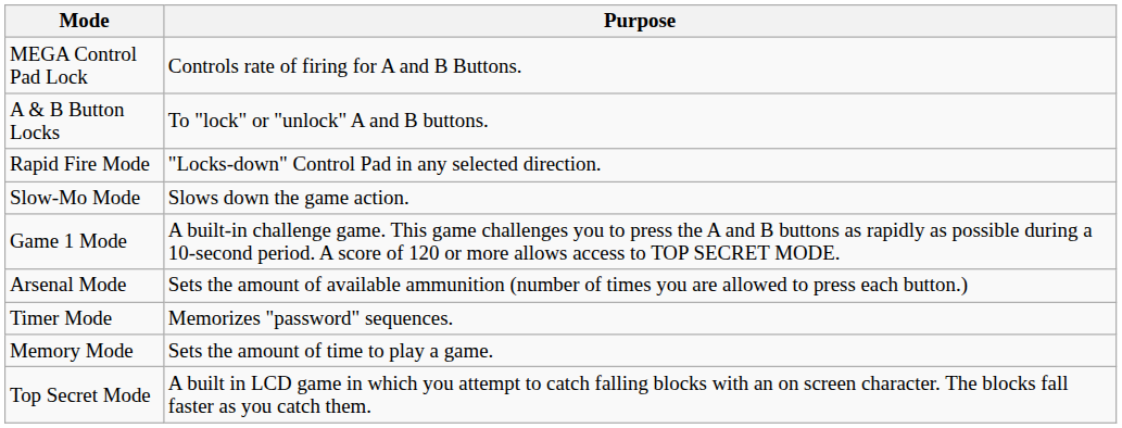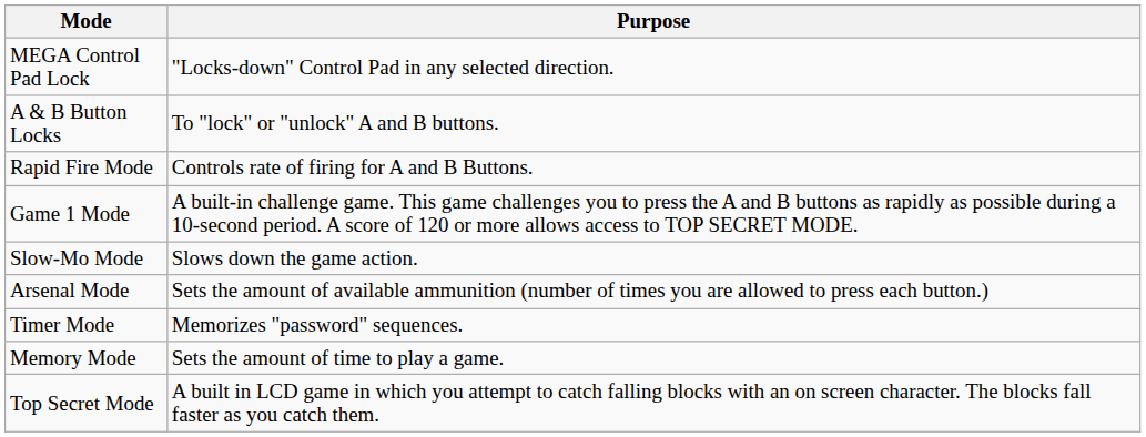MEGA Control Pad Lock | Purpose: Controls rate of firing for A and B Buttons. -> "Locks-down" Control Pad in any selected direction.
Rapid Fire Mode | Purpose: "Locks-down" Control Pad in any selected direction. -> Controls rate of firing for A and B Buttons.
rows swapped: Slow-Mo Mode <-> Game 1 Mode
